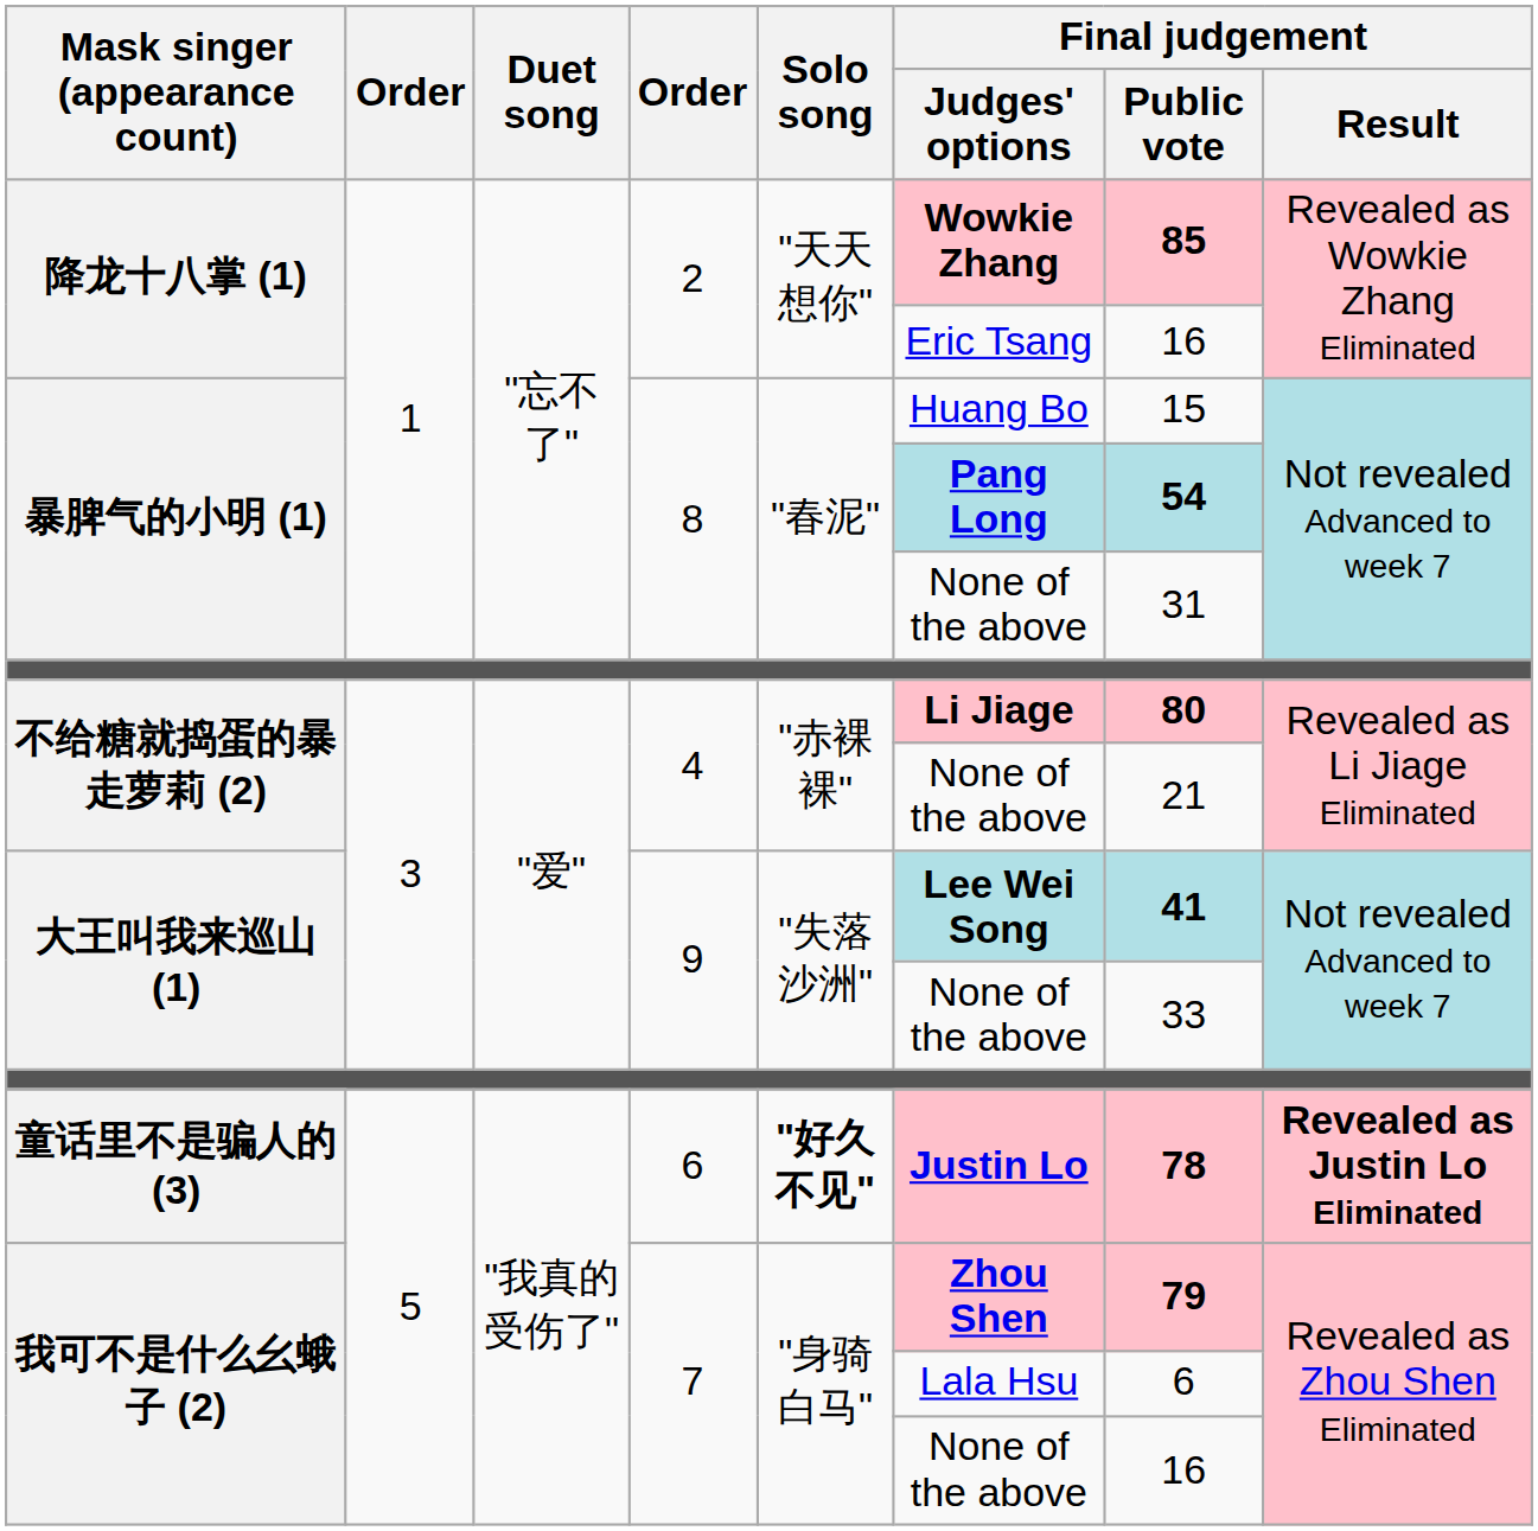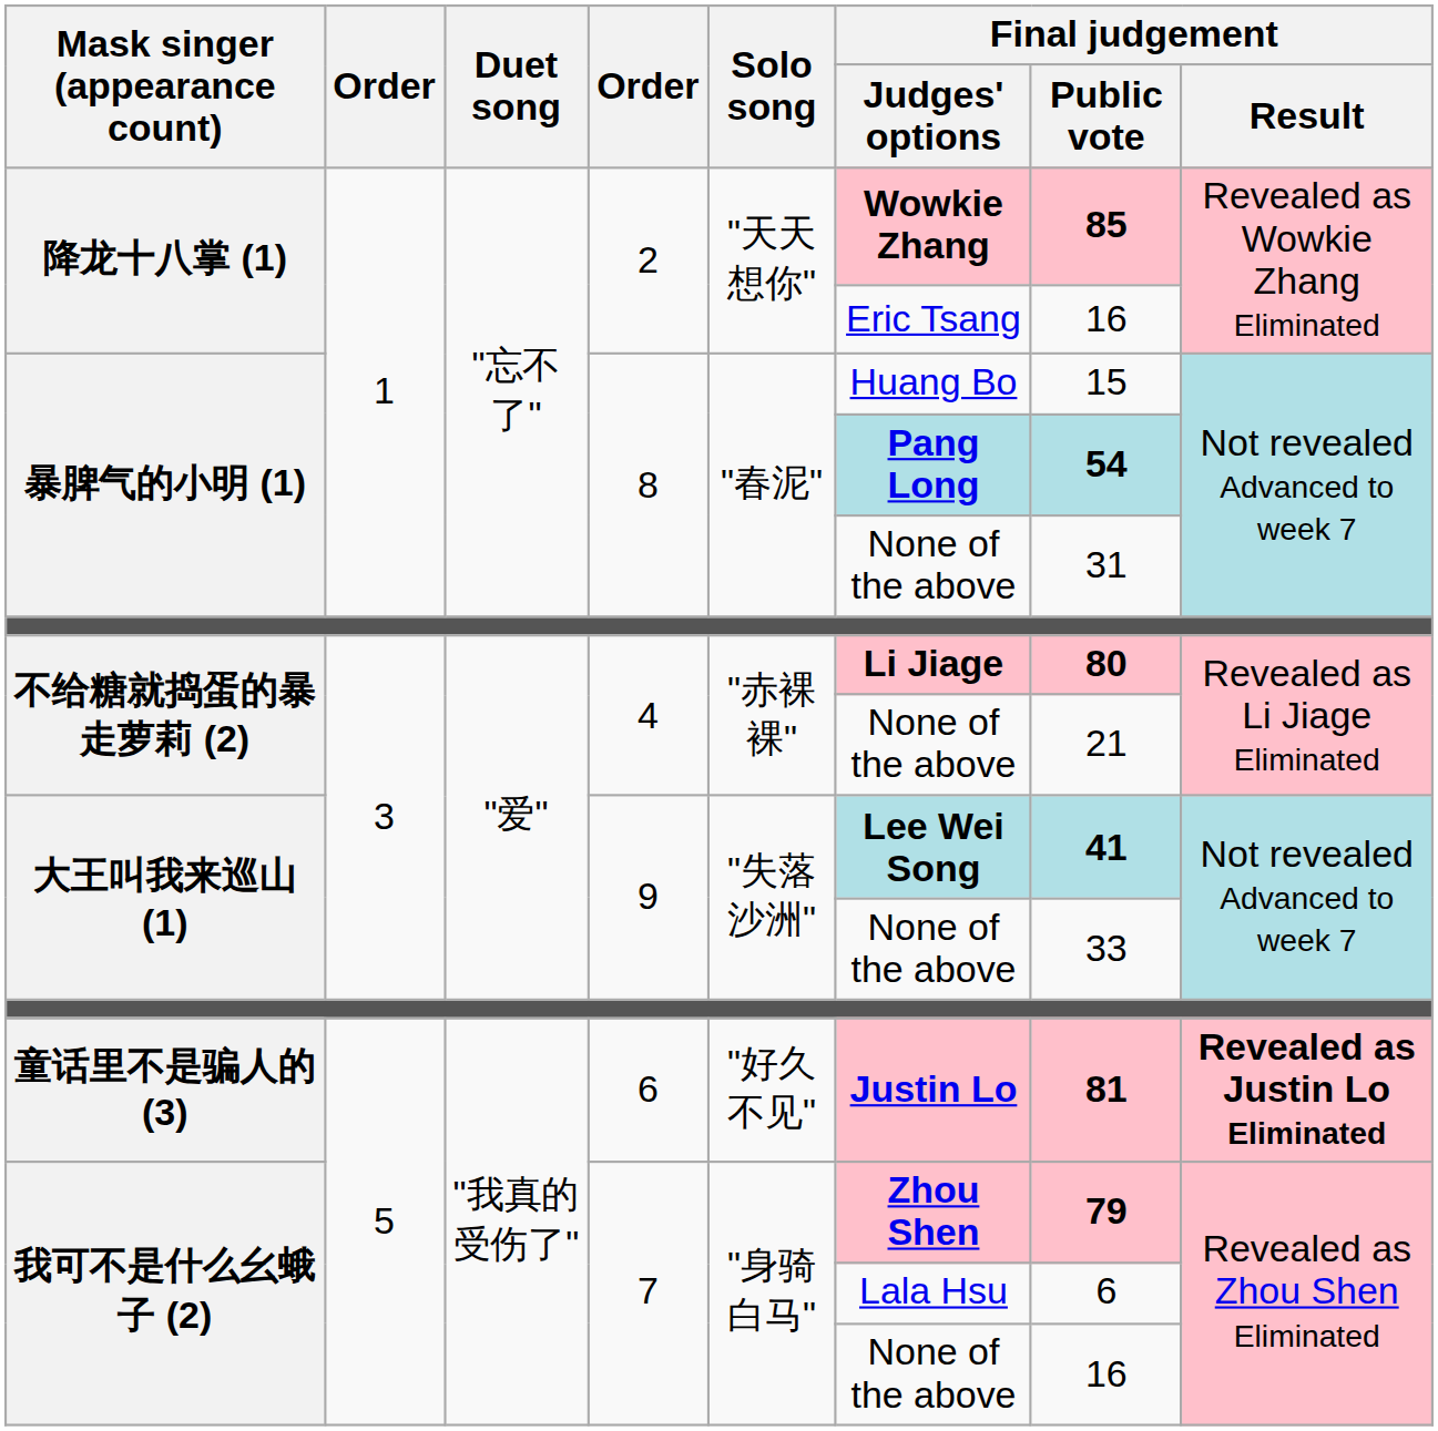童话里不是骗人的 (3) | Solo song: bold -> normal
童话里不是骗人的 (3) | Final judgement / Public vote: 78 -> 81
